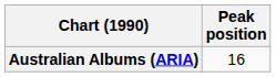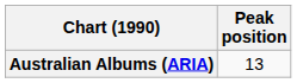Australian Albums (ARIA) | Peak position: 16 -> 13
